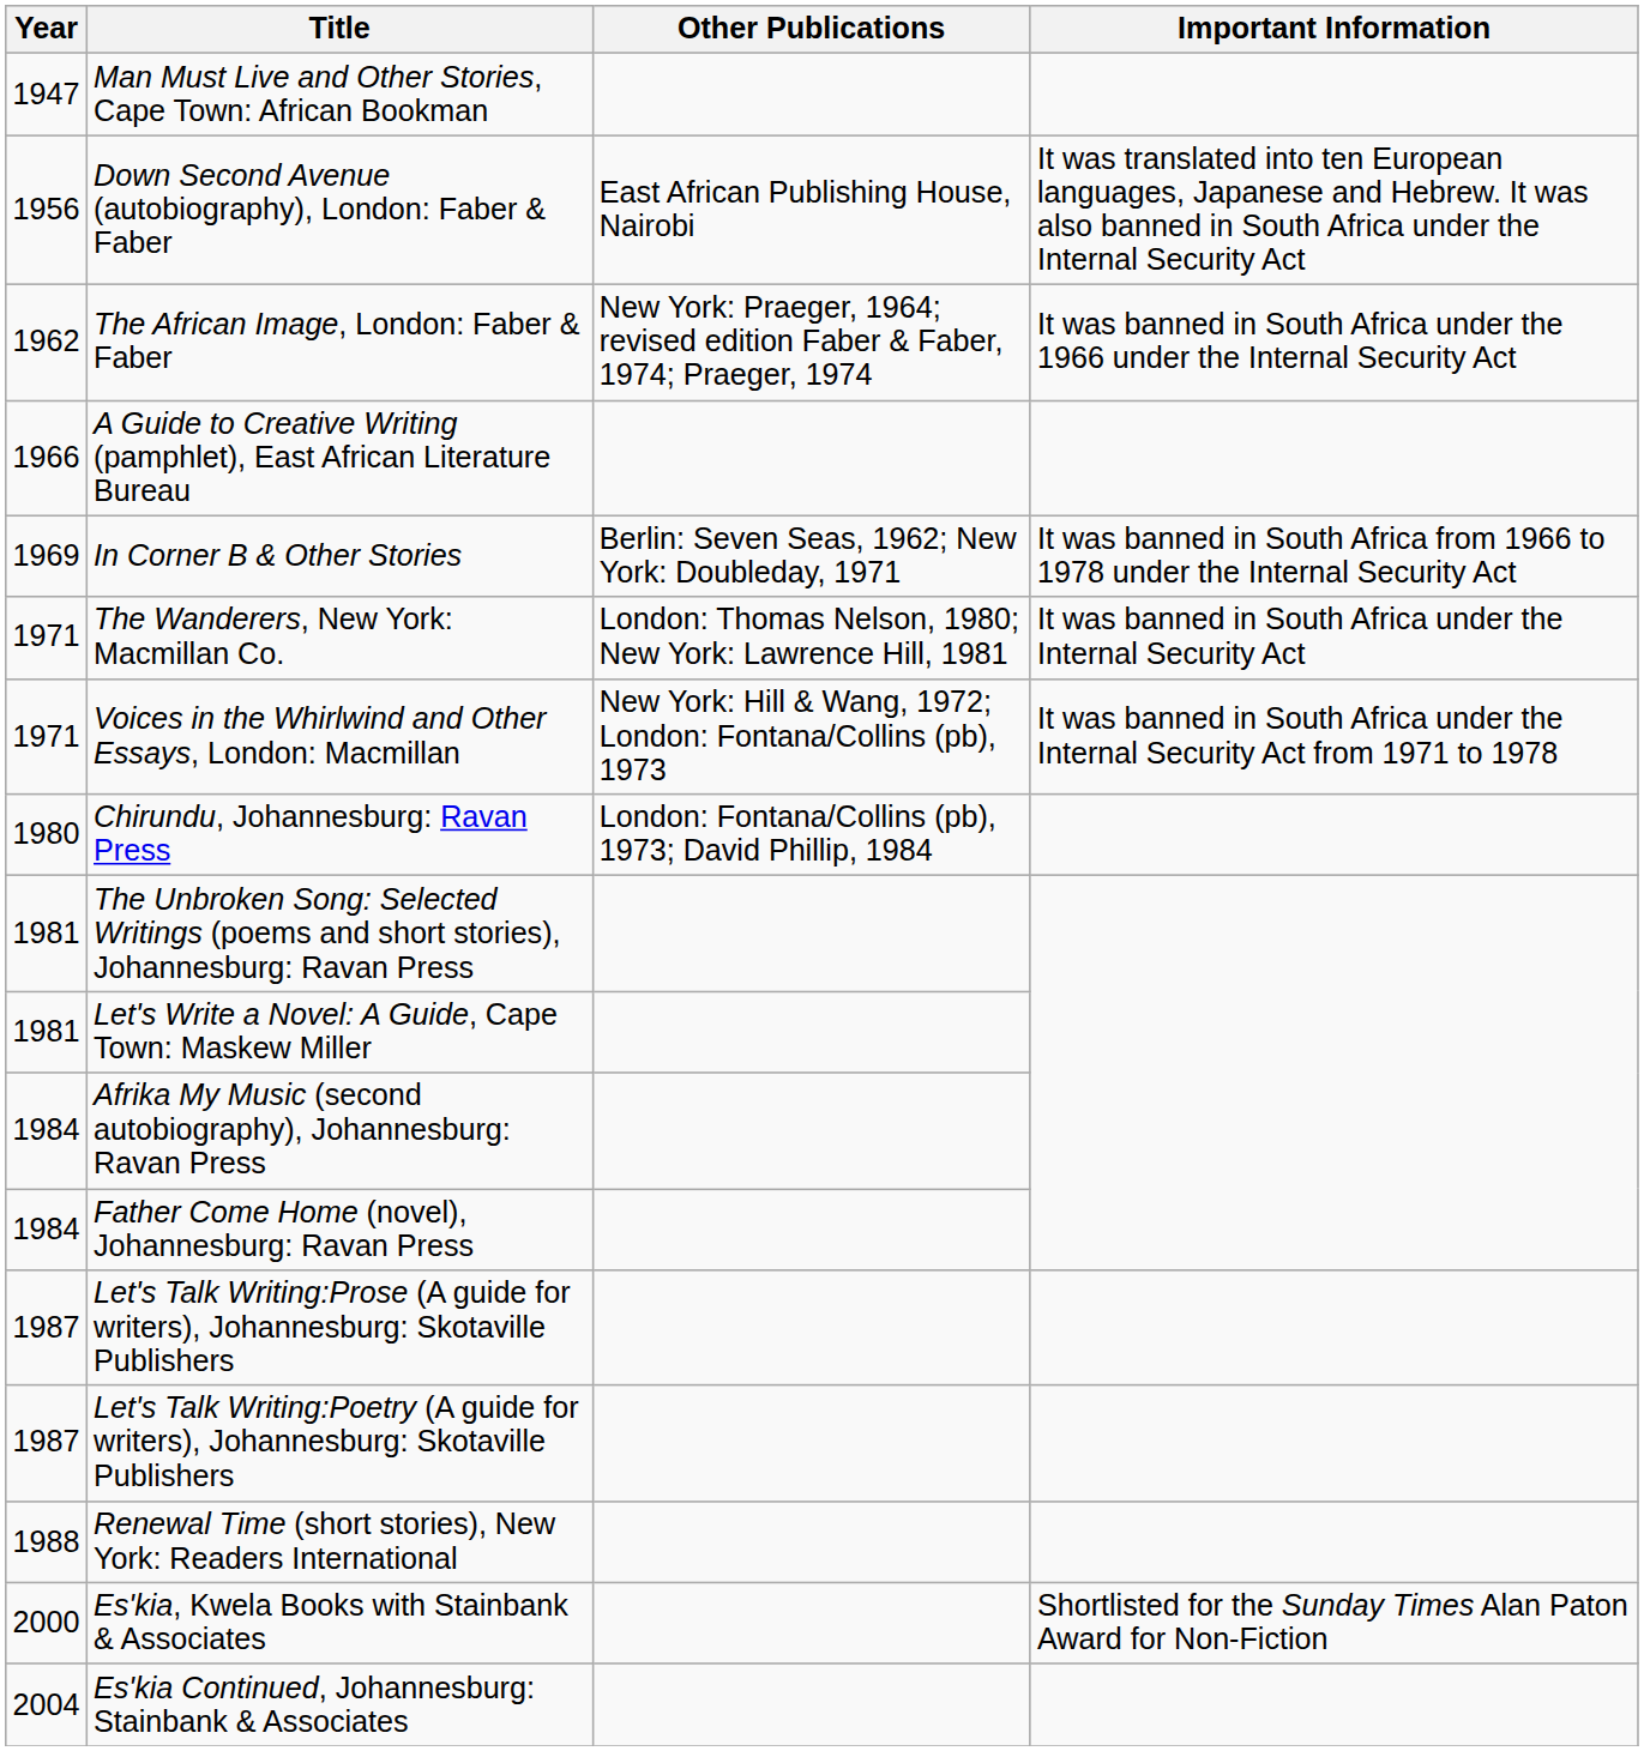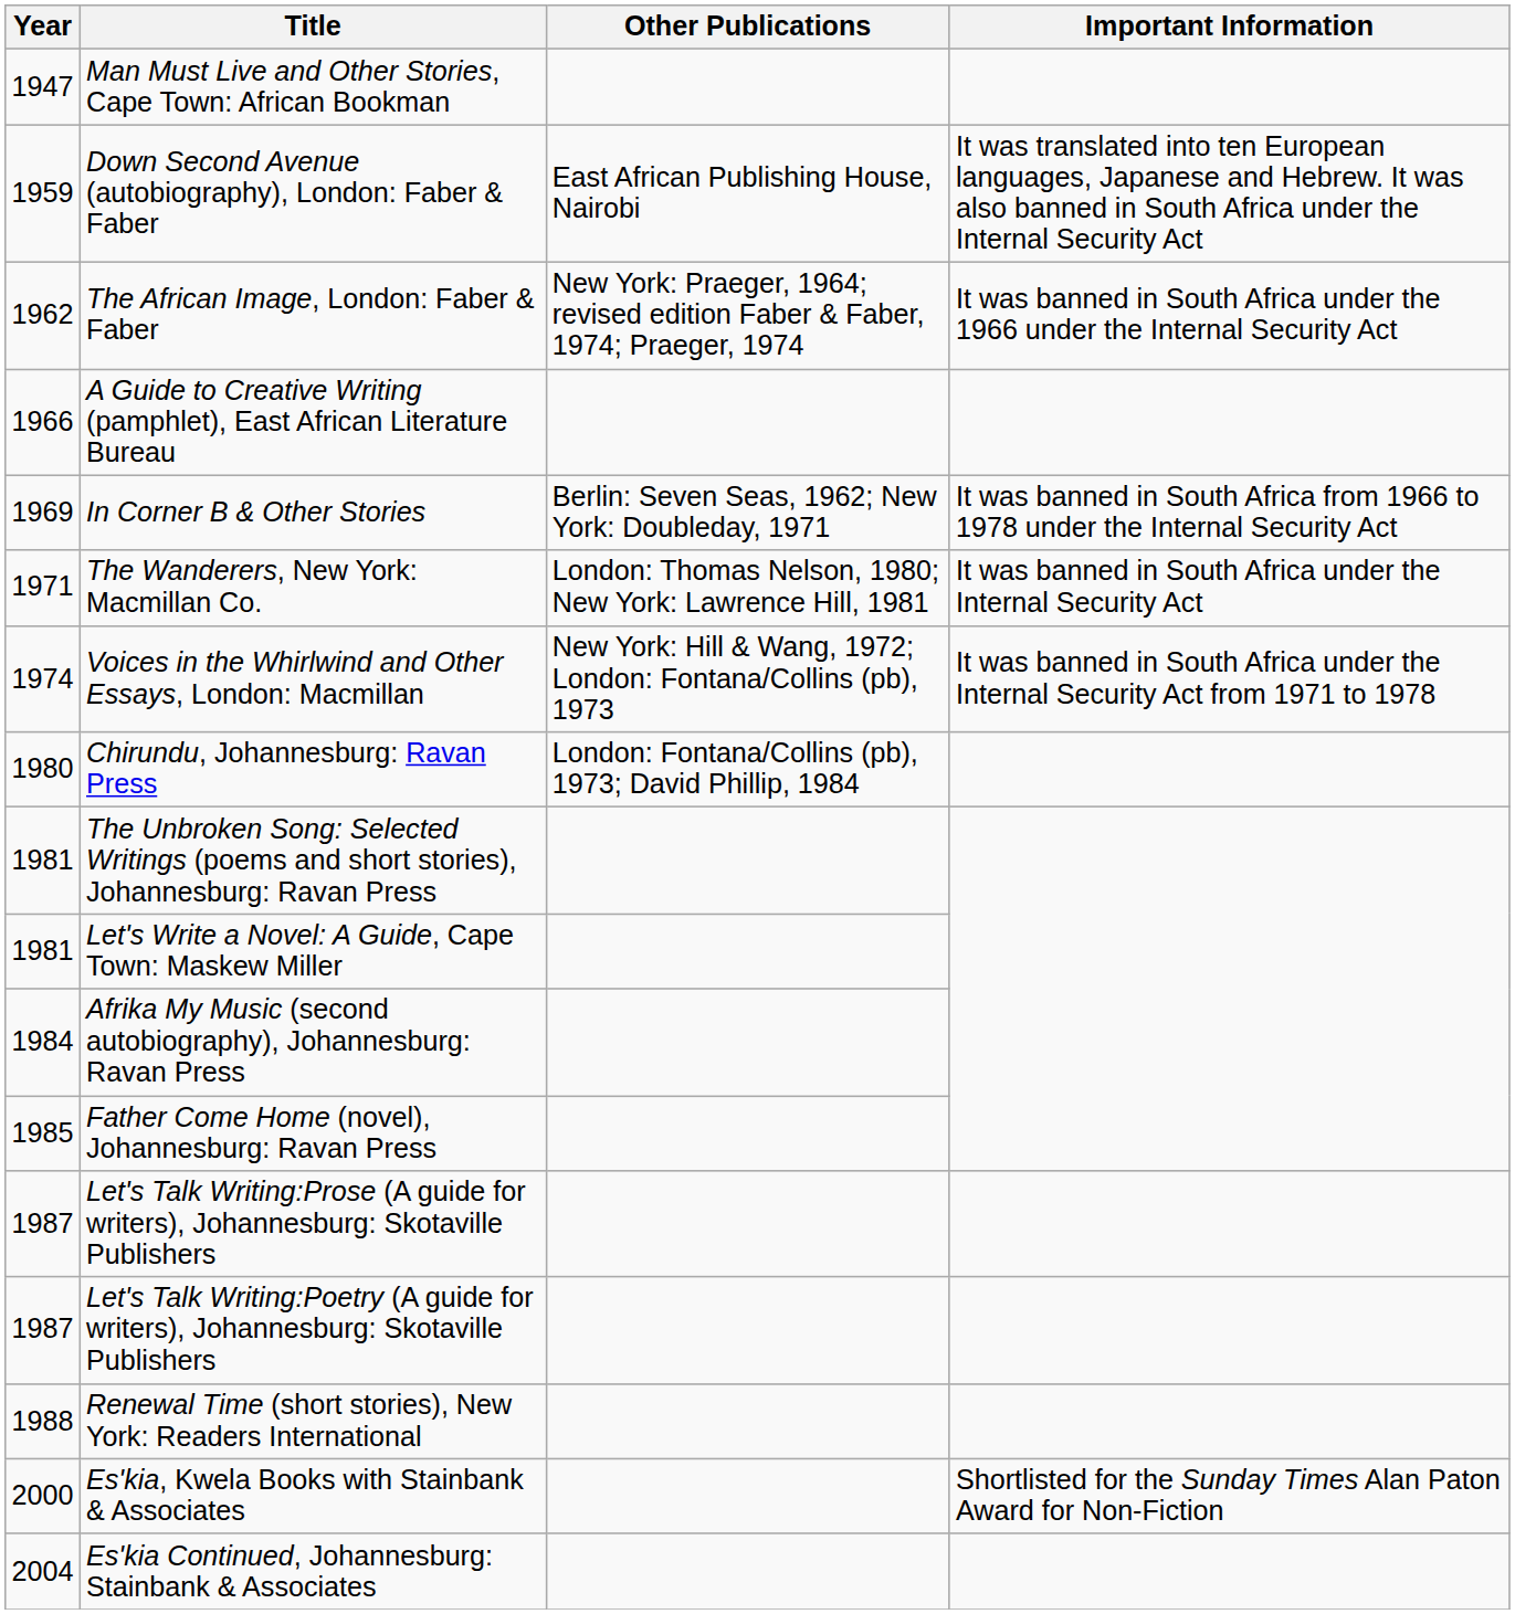Down Second Avenue (autobiography), London: Faber & Faber | Year: 1956 -> 1959
Voices in the Whirlwind and Other Essays, London: Macmillan | Year: 1971 -> 1974
Father Come Home (novel), Johannesburg: Ravan Press | Year: 1984 -> 1985
